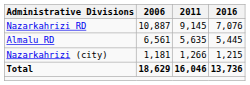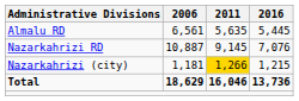rows swapped: Almalu RD <-> Nazarkahrizi RD
Nazarkahrizi (city) | 2011: no background -> gold background
